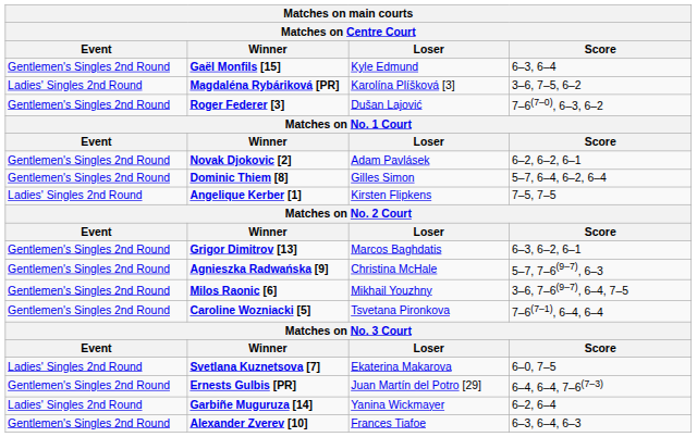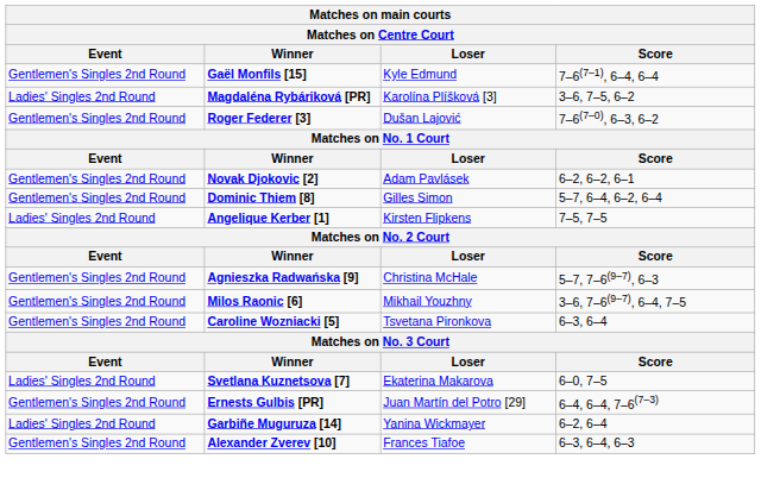Gaël Monfils [15] | Score: 6–3, 6–4 -> 7–6(7–1), 6–4, 6–4
- row: Gentlemen's Singles 2nd Round | Grigor Dimitrov [13] | Marcos Baghdatis | 6–3, 6–2, 6–1
Caroline Wozniacki [5] | Score: 7–6(7–1), 6–4, 6–4 -> 6–3, 6–4
